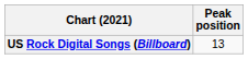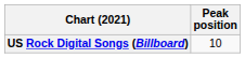US Rock Digital Songs (Billboard) | Peak position: 13 -> 10
